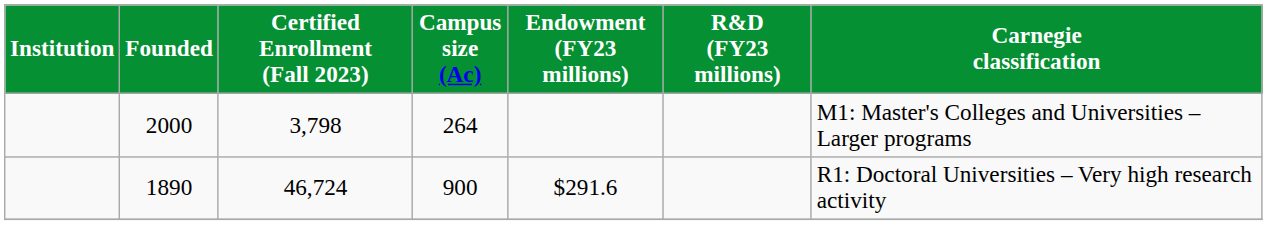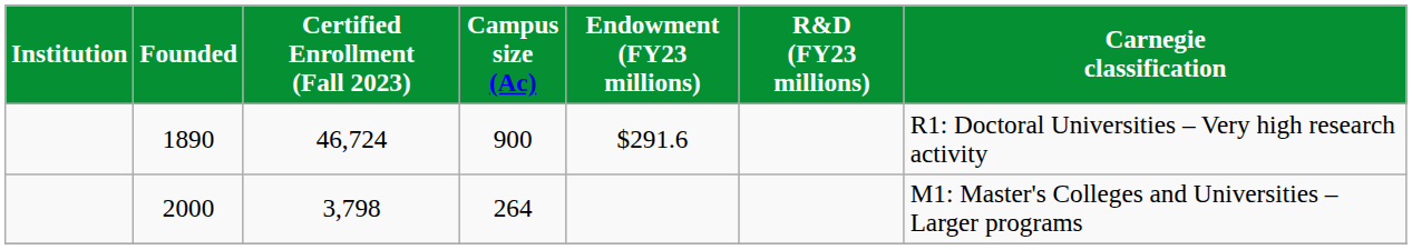rows swapped: 1890 <-> 2000
